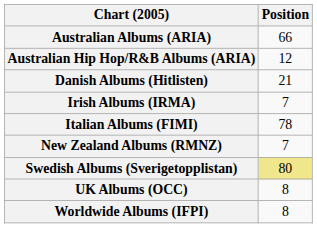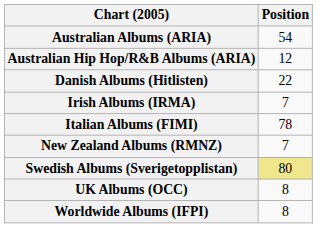Australian Albums (ARIA) | Position: 66 -> 54
Danish Albums (Hitlisten) | Position: 21 -> 22
